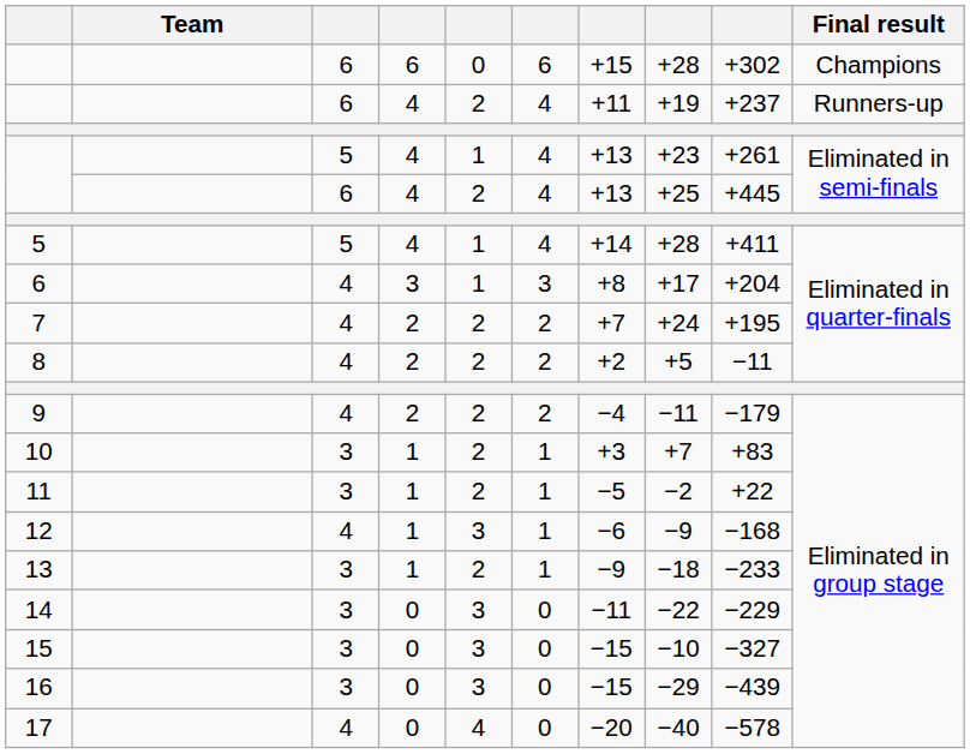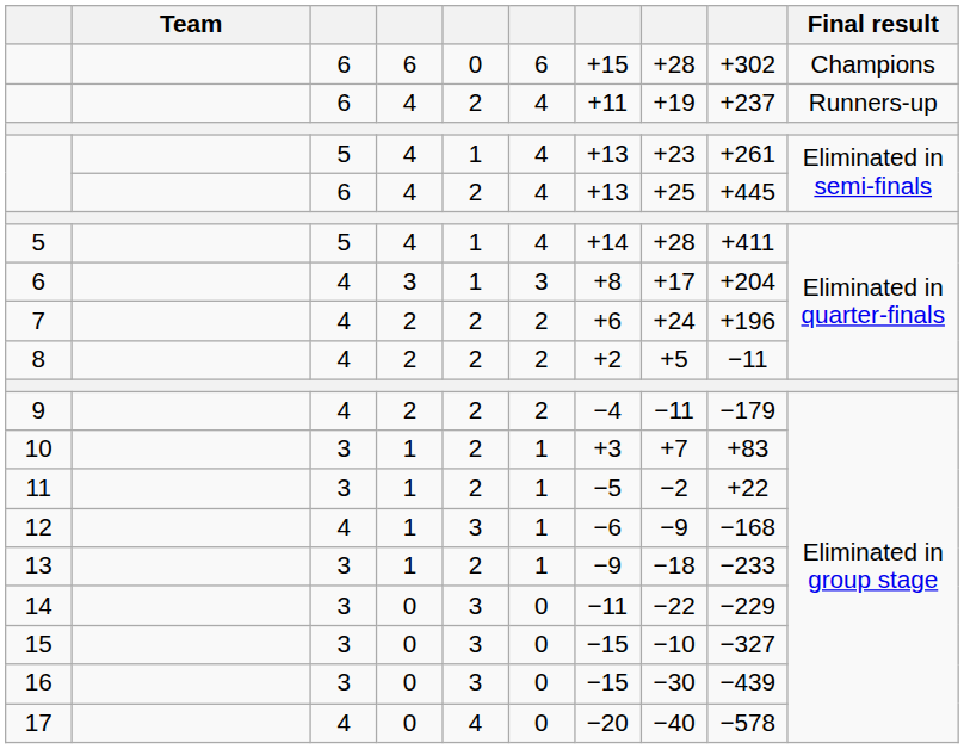7 | column 7: +7 -> +6
7 | column 9: +195 -> +196
16 | column 8: −29 -> −30
